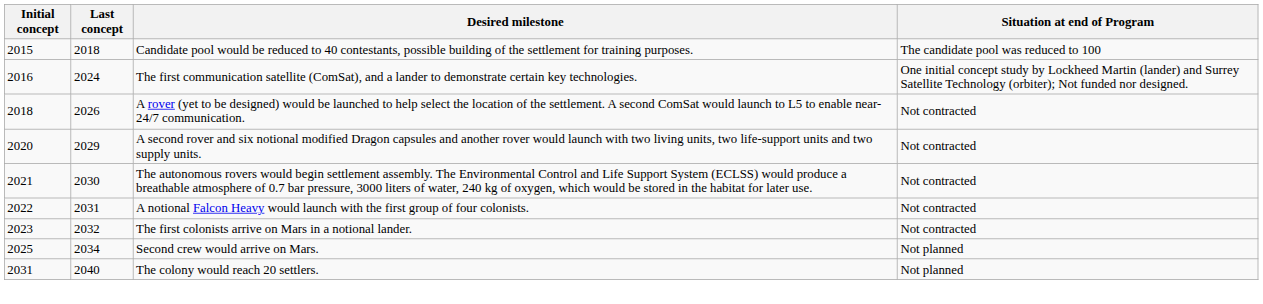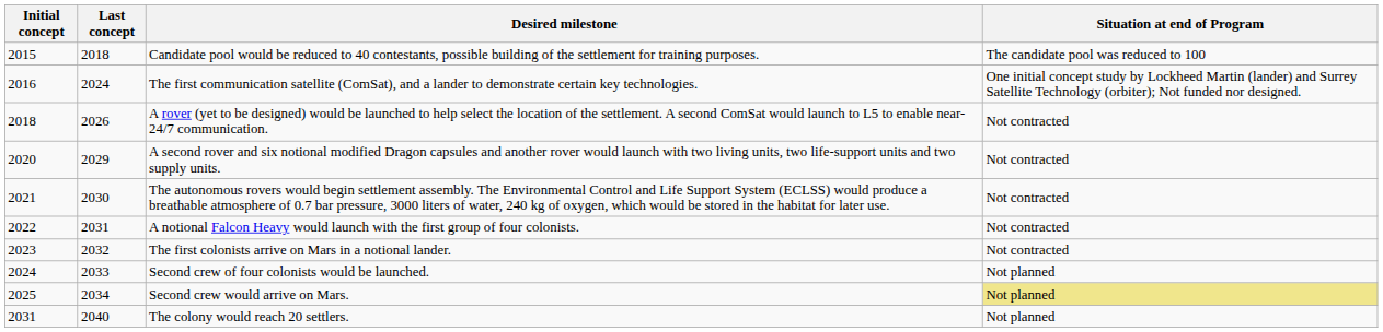+ row: 2024 | 2033 | Second crew of four colonists would be launched. | Not planned
Second crew would arrive on Mars. | Situation at end of Program: no background -> khaki background
